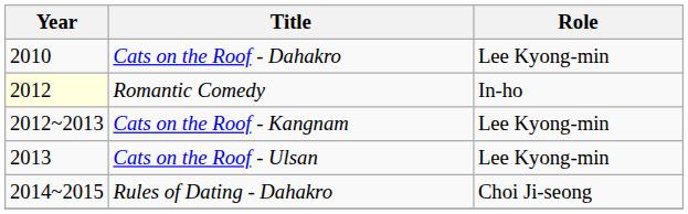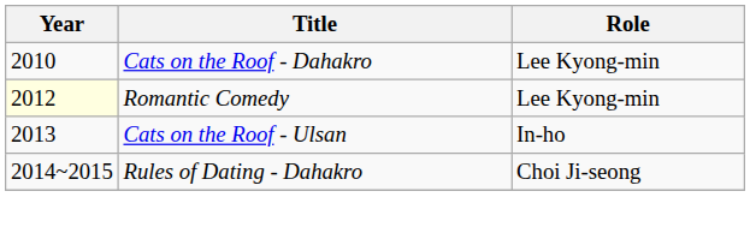Romantic Comedy | Role: In-ho -> Lee Kyong-min
- row: 2012~2013 | Cats on the Roof - Kangnam | Lee Kyong-min
Cats on the Roof - Ulsan | Role: Lee Kyong-min -> In-ho
